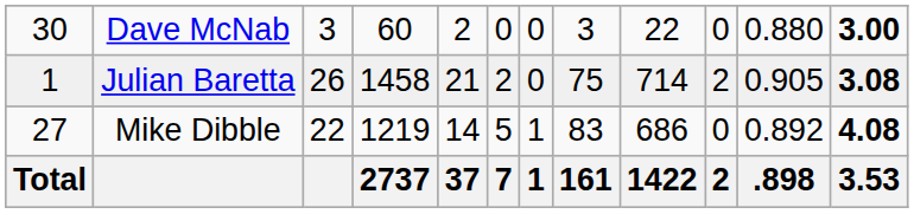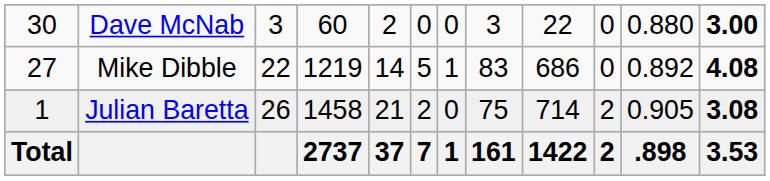rows swapped: Julian Baretta <-> Mike Dibble
